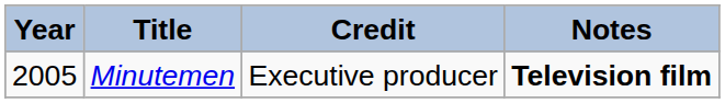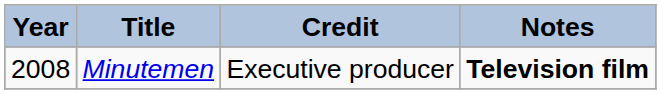Minutemen | Year: 2005 -> 2008
